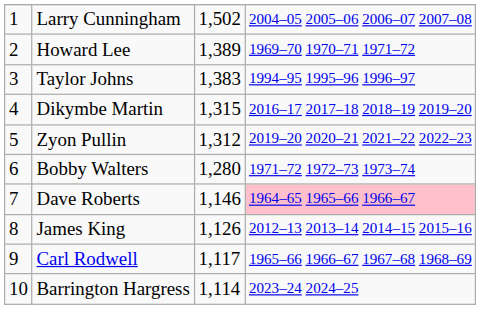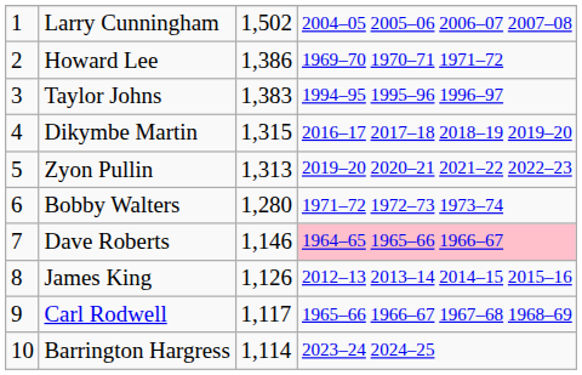Howard Lee | column 3: 1,389 -> 1,386
Zyon Pullin | column 3: 1,312 -> 1,313
